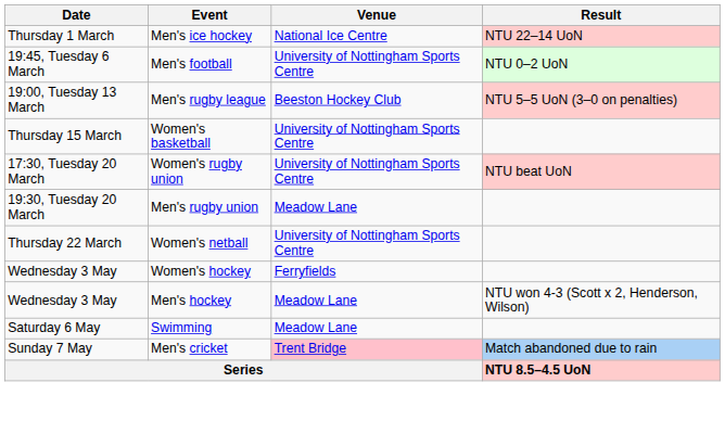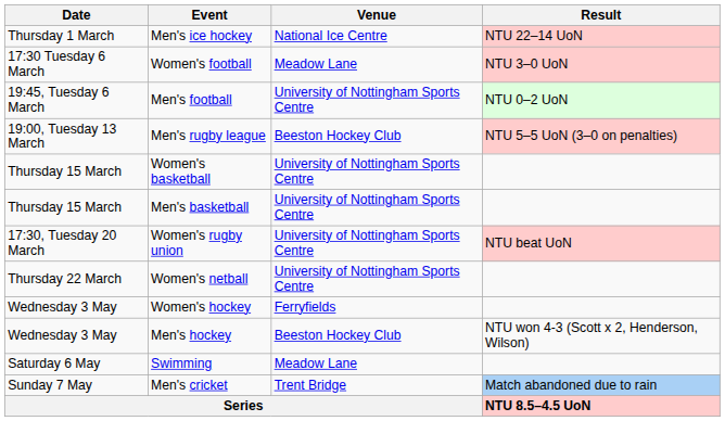+ row: 17:30 Tuesday 6 March | Women's football | Meadow Lane | NTU 3–0 UoN
+ row: Thursday 15 March | Men's basketball | University of Nottingham Sports Centre
- row: 19:30, Tuesday 20 March | Men's rugby union | Meadow Lane
Men's hockey | Venue: Meadow Lane -> Beeston Hockey Club
Men's cricket | Venue: pink background -> no background
